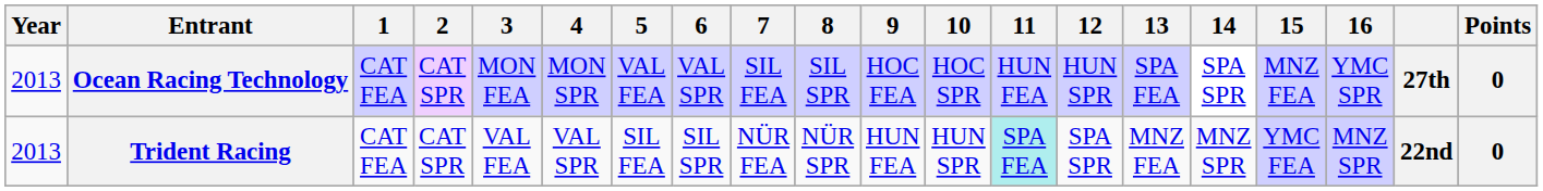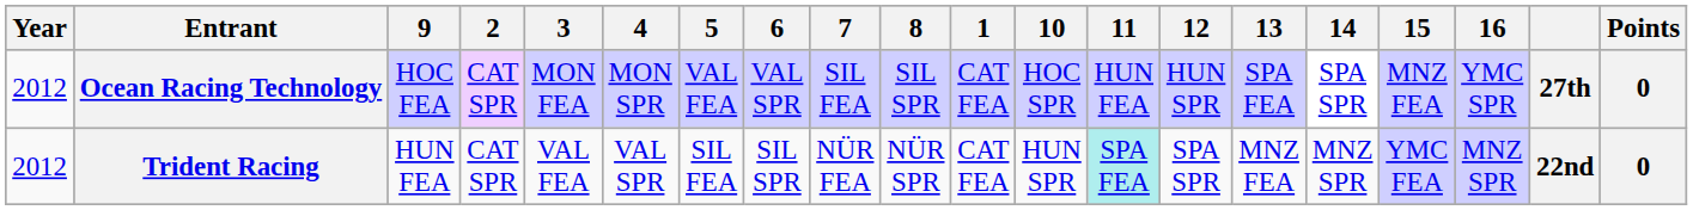columns swapped: 1 <-> 9
Ocean Racing Technology | Year: 2013 -> 2012
Trident Racing | Year: 2013 -> 2012
